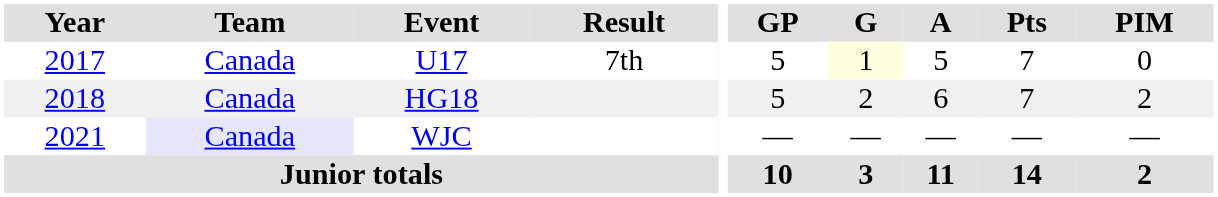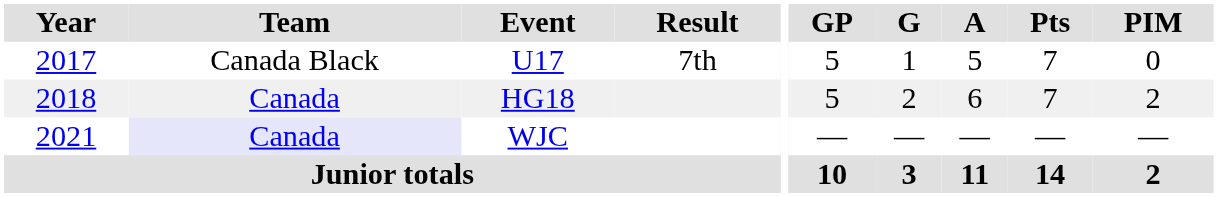U17 | Team: Canada -> Canada Black
U17 | G: lightyellow background -> no background
